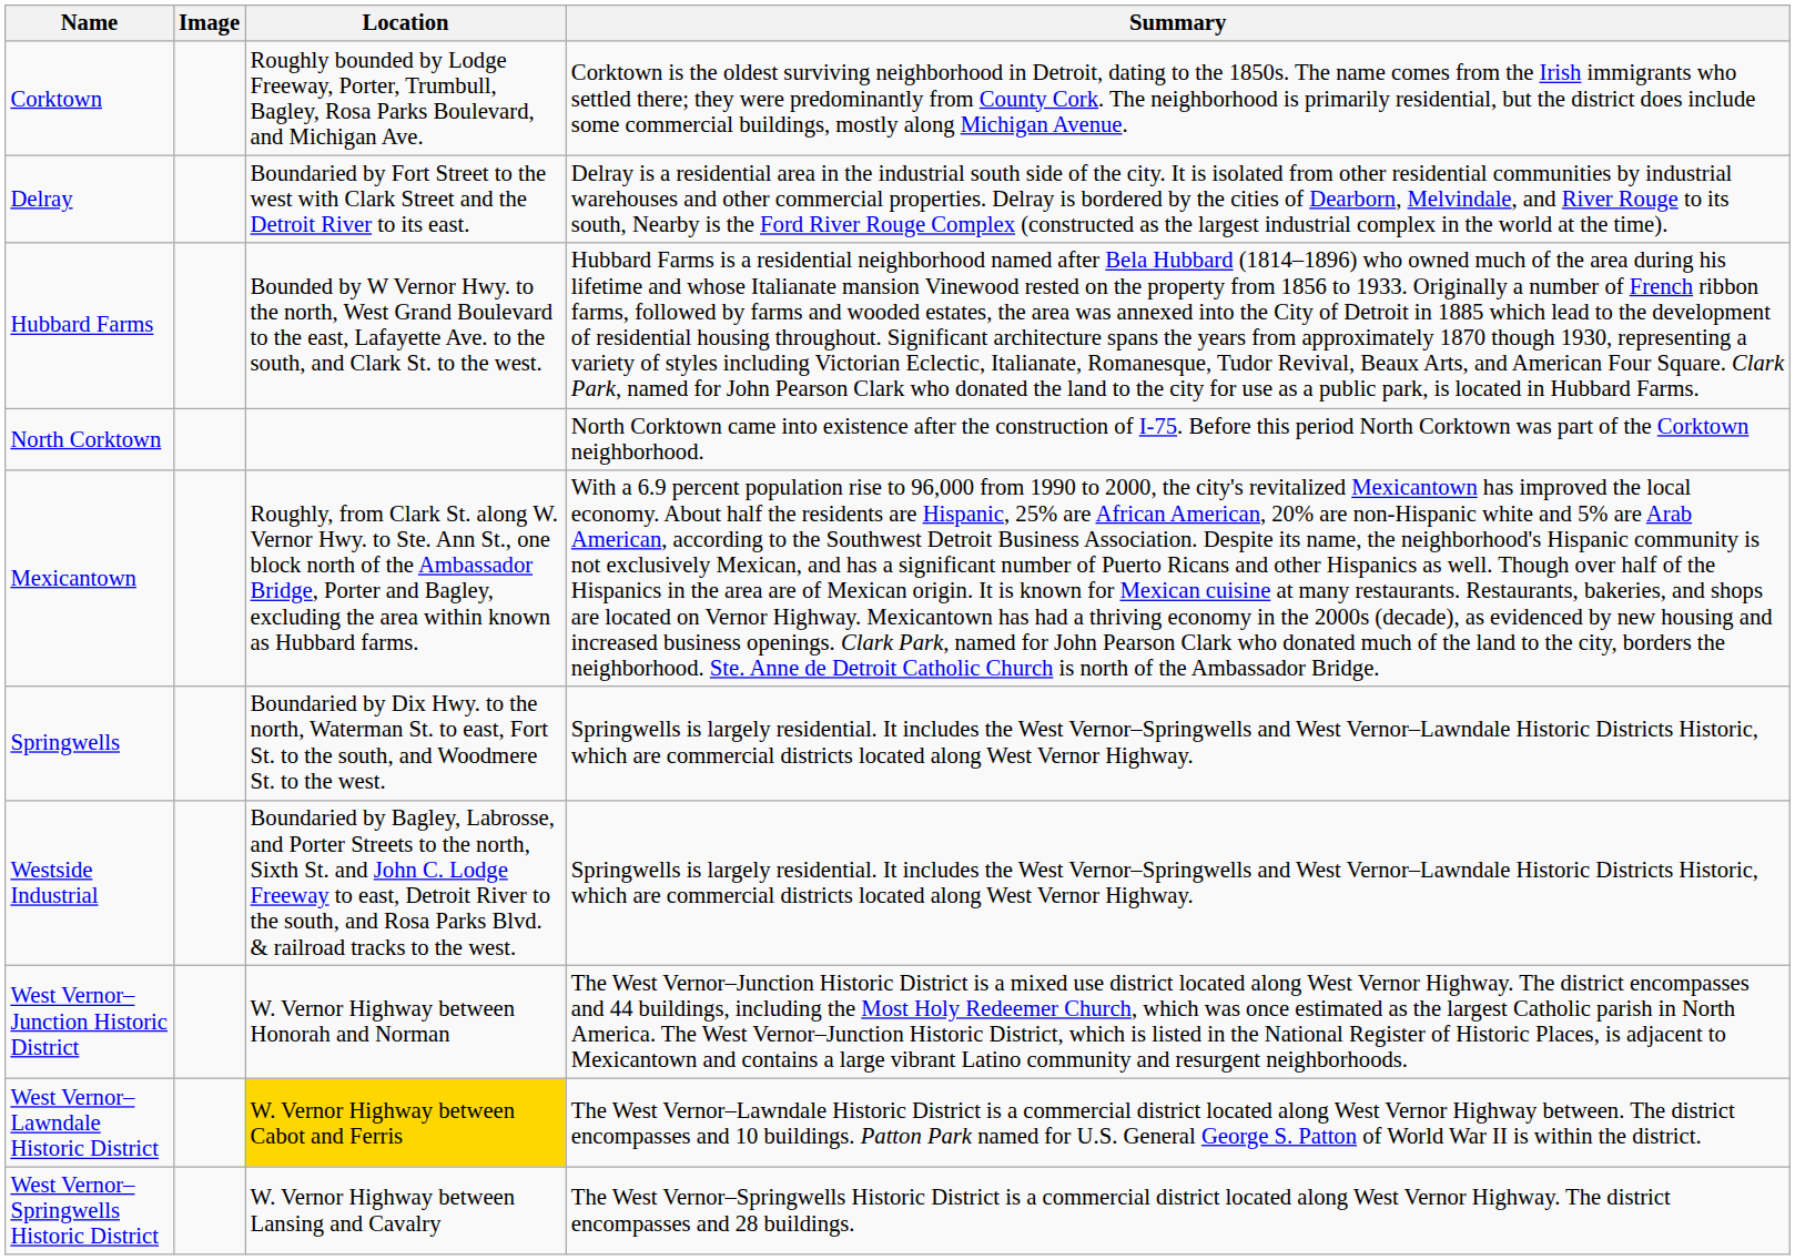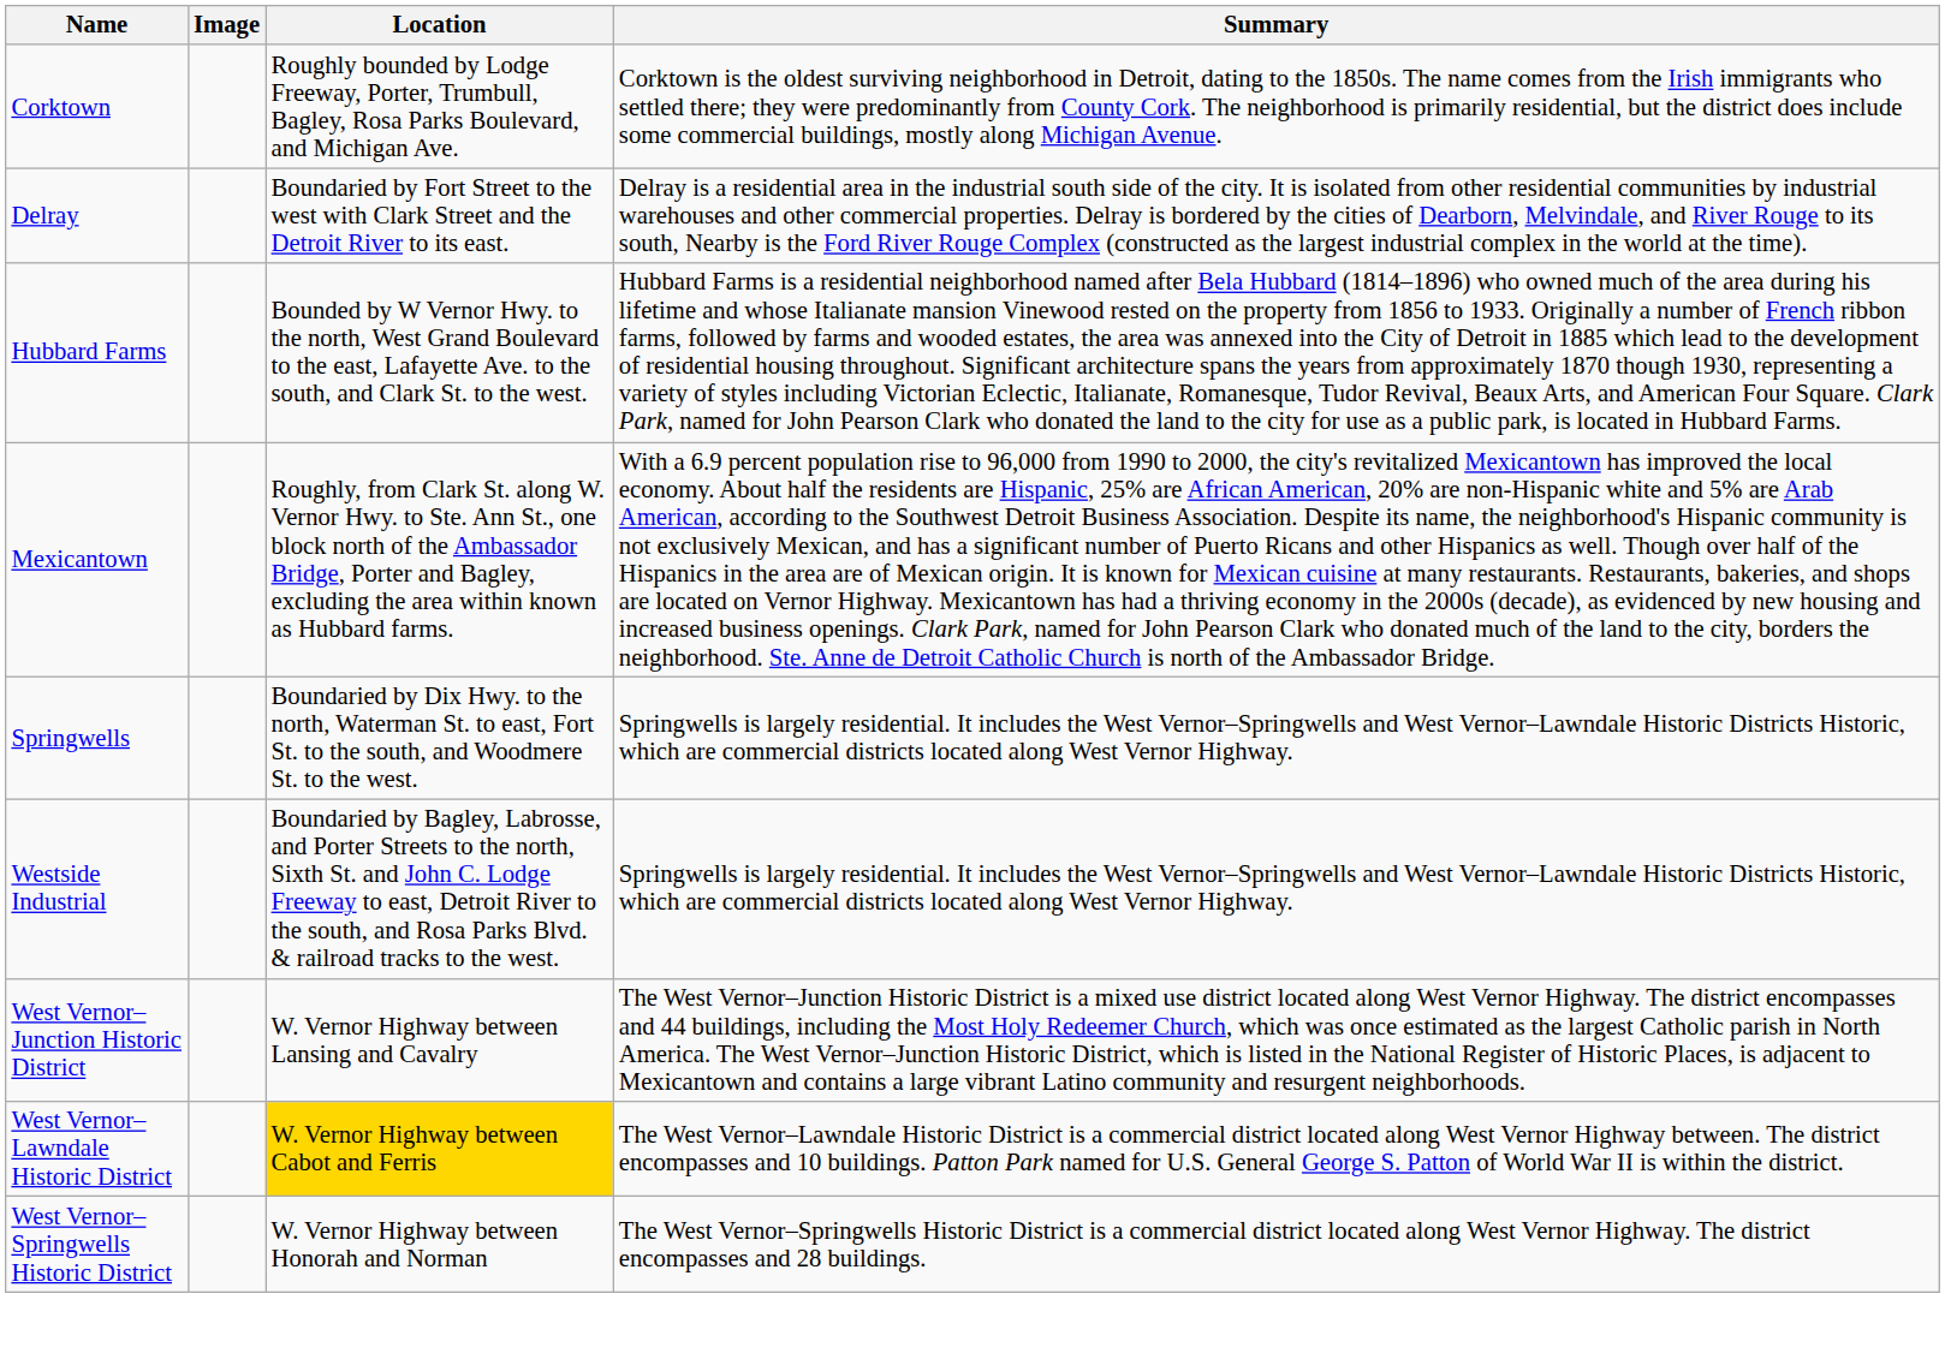- row: North Corktown | North Corktown came into existence after the construction of I-75. Before this period North Corktown was part of the Corktown neighborhood.
West Vernor–Junction Historic District | Location: W. Vernor Highway between Honorah and Norman -> W. Vernor Highway between Lansing and Cavalry
West Vernor–Springwells Historic District | Location: W. Vernor Highway between Lansing and Cavalry -> W. Vernor Highway between Honorah and Norman
